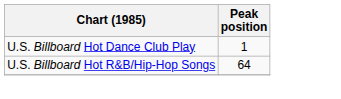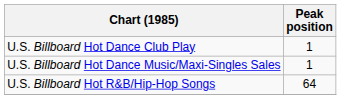+ row: U.S. Billboard Hot Dance Music/Maxi-Singles Sales | 1
